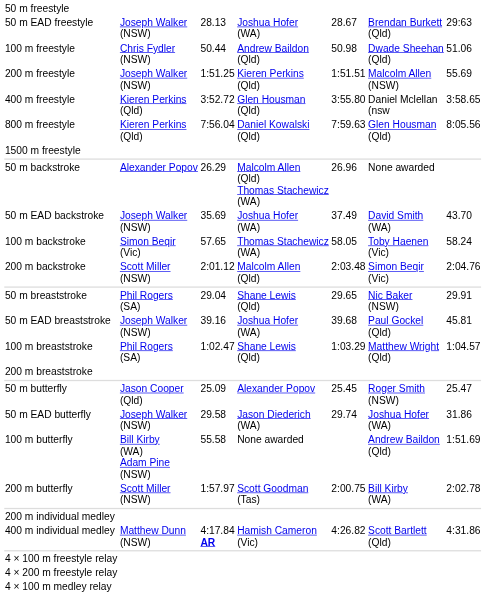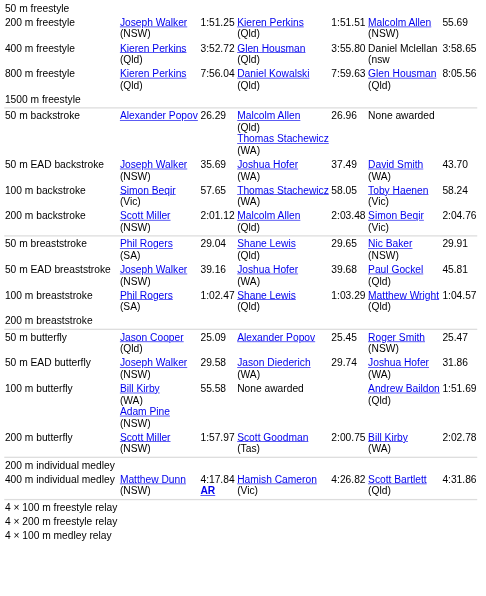- row: 50 m EAD freestyle | Joseph Walker (NSW) | 28.13 | Joshua Hofer (WA) | 28.67 | Brendan Burkett (Qld) | 29:63
- row: 100 m freestyle | Chris Fydler (NSW) | 50.44 | Andrew Baildon (Qld) | 50.98 | Dwade Sheehan (Qld) | 51.06
